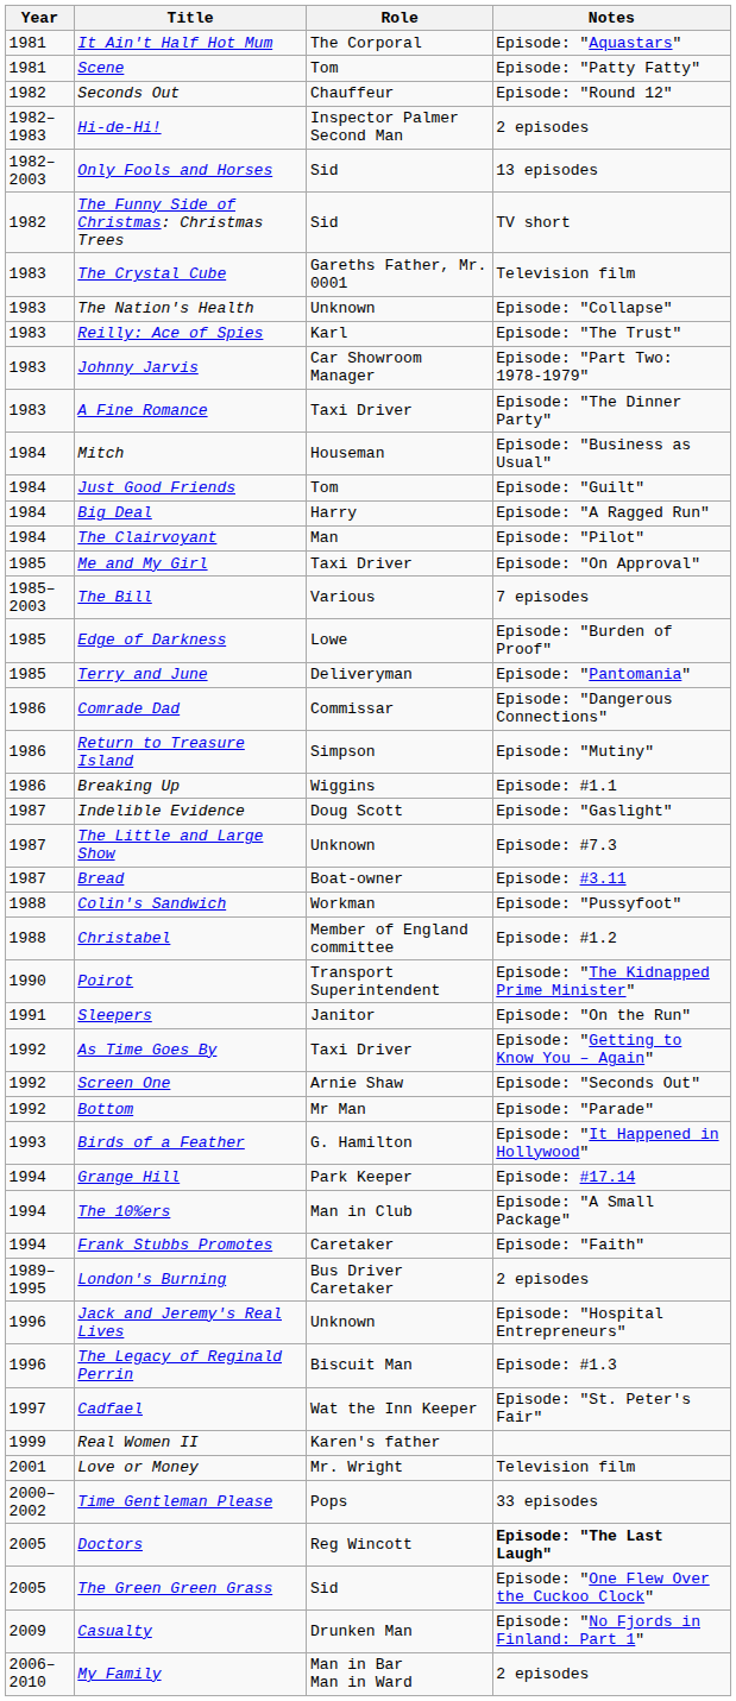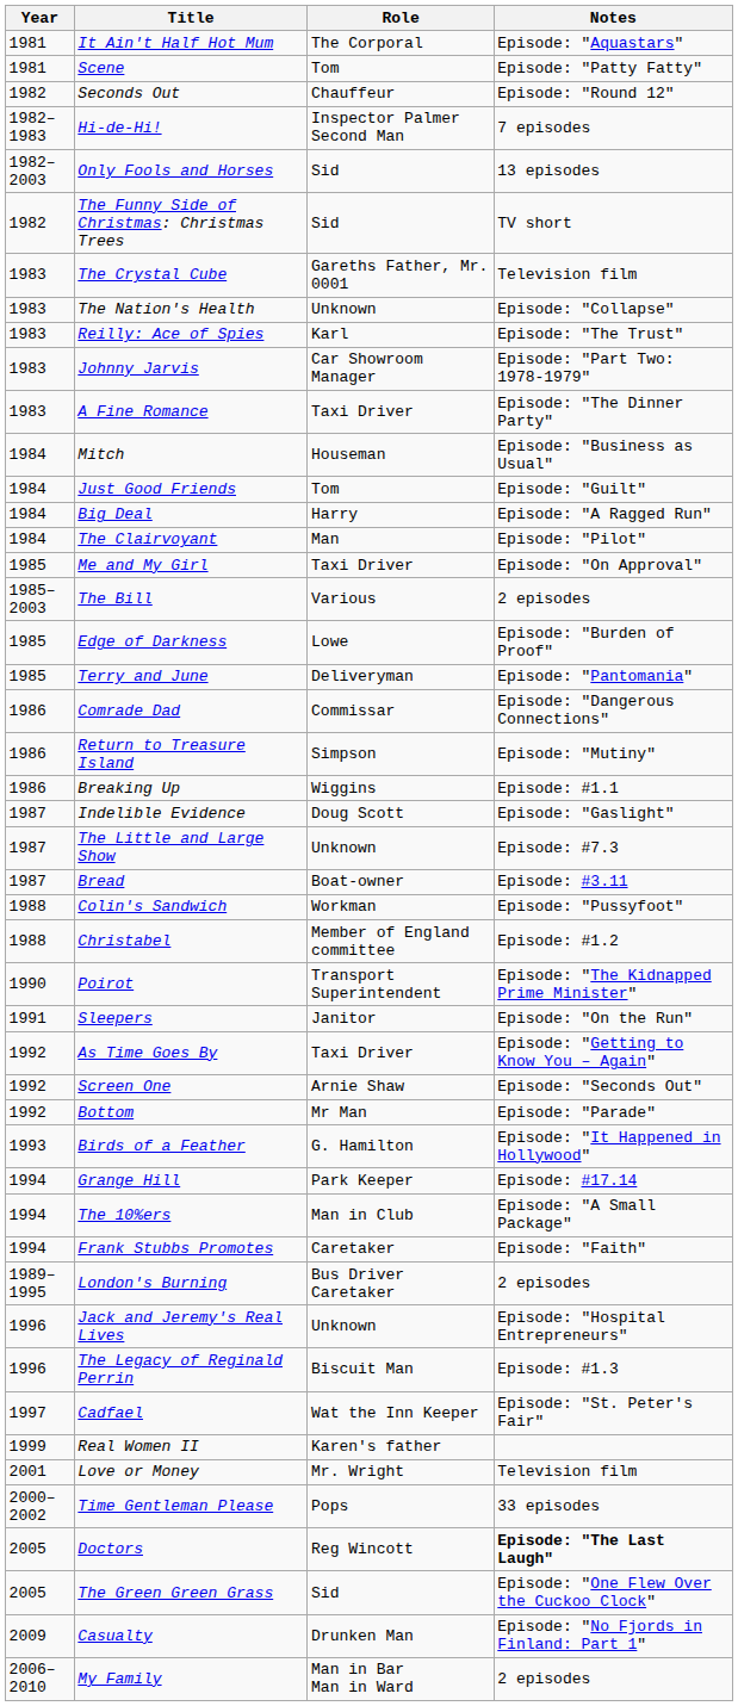Hi-de-Hi! | Notes: 2 episodes -> 7 episodes
The Bill | Notes: 7 episodes -> 2 episodes
